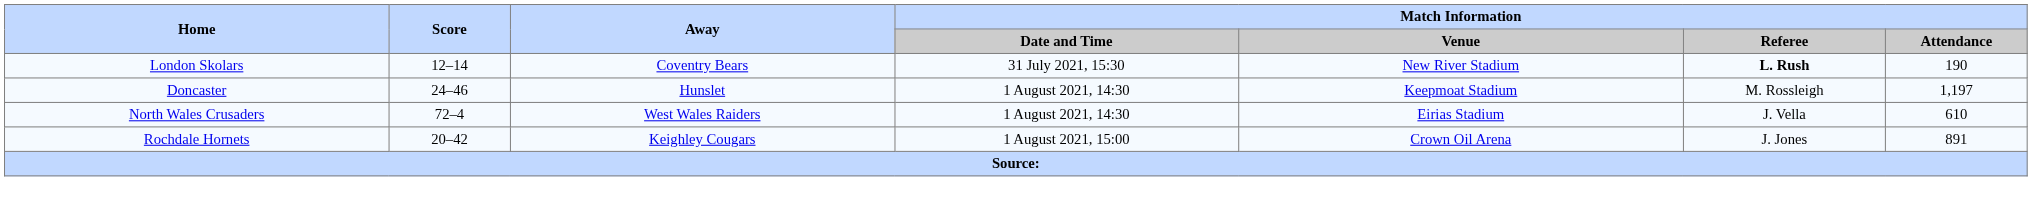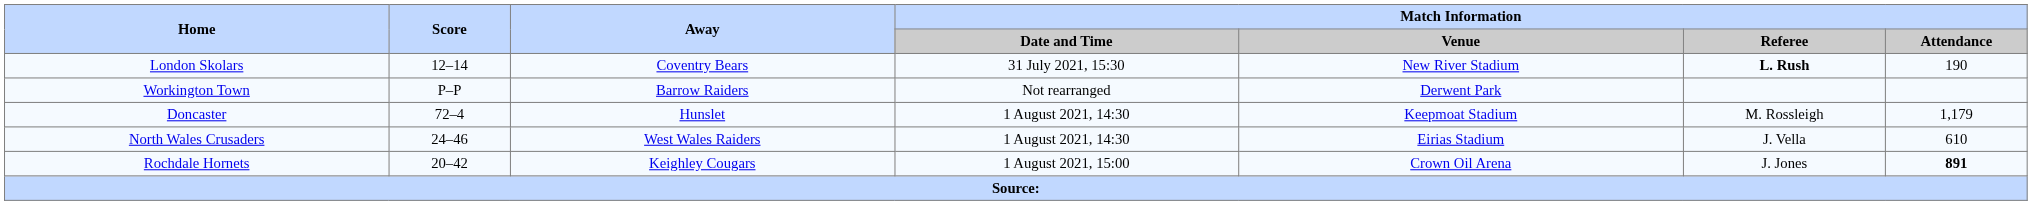+ row: Workington Town | P–P | Barrow Raiders | Not rearranged | Derwent Park
Doncaster | Score: 24–46 -> 72–4
Doncaster | Match Information / Attendance: 1,197 -> 1,179
North Wales Crusaders | Score: 72–4 -> 24–46
Rochdale Hornets | Match Information / Attendance: normal -> bold
